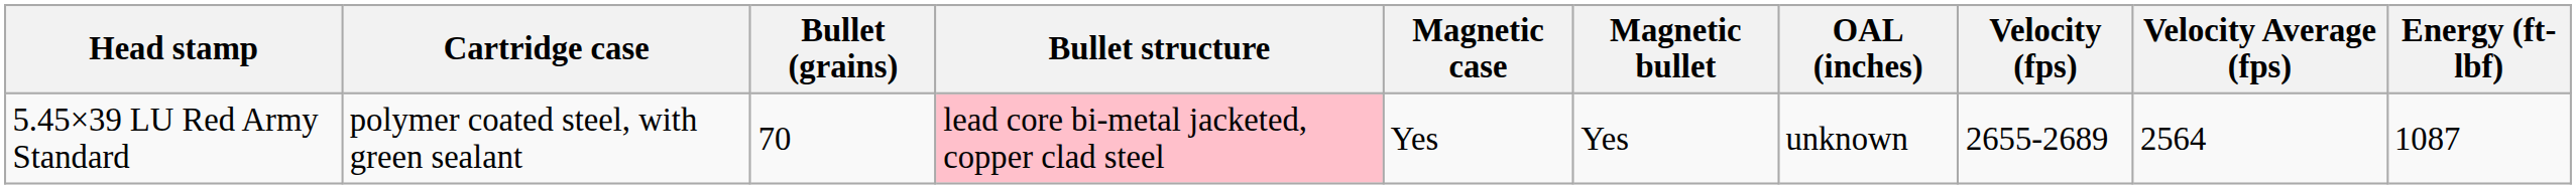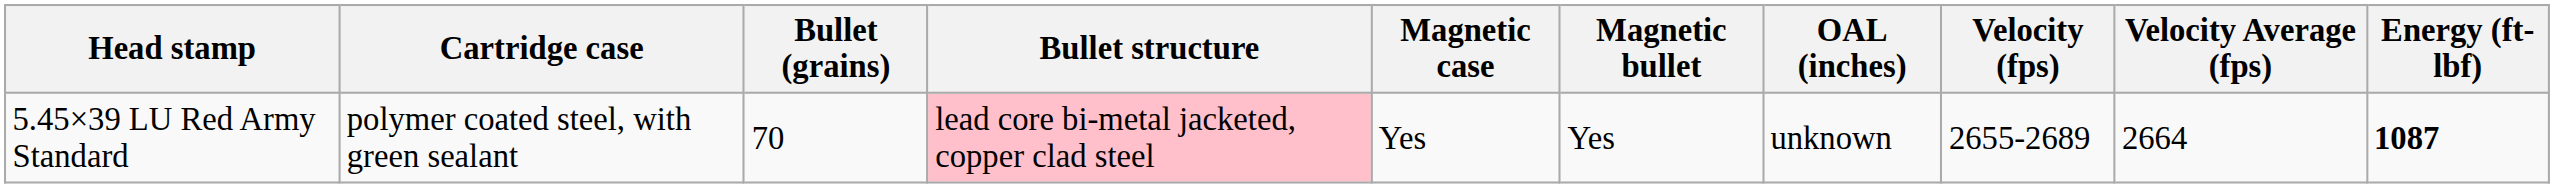5.45×39 LU Red Army Standard | Velocity Average (fps): 2564 -> 2664
5.45×39 LU Red Army Standard | Energy (ft-lbf): normal -> bold
